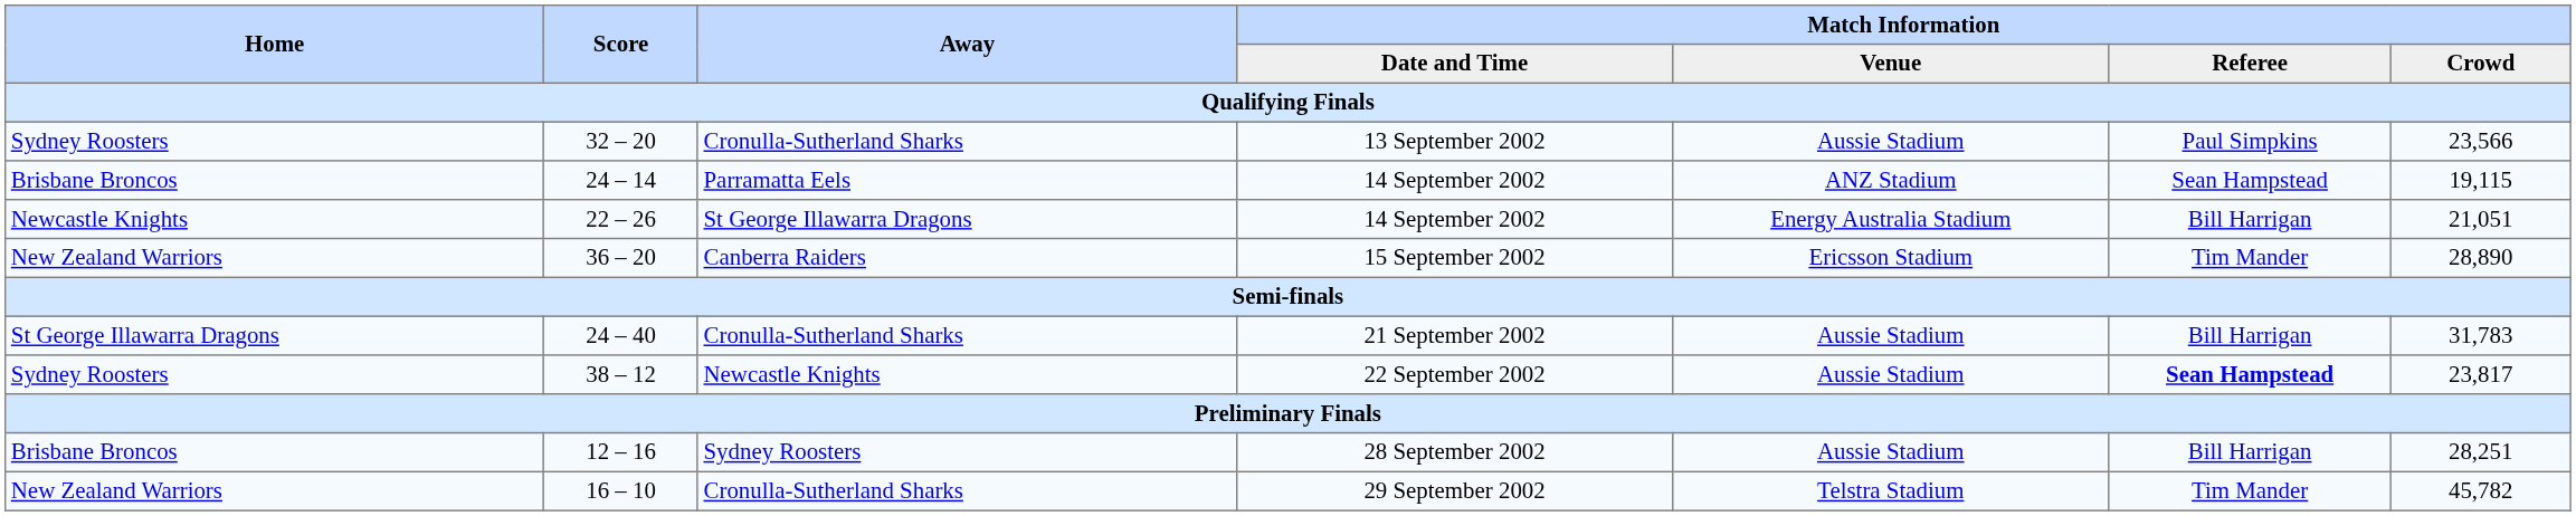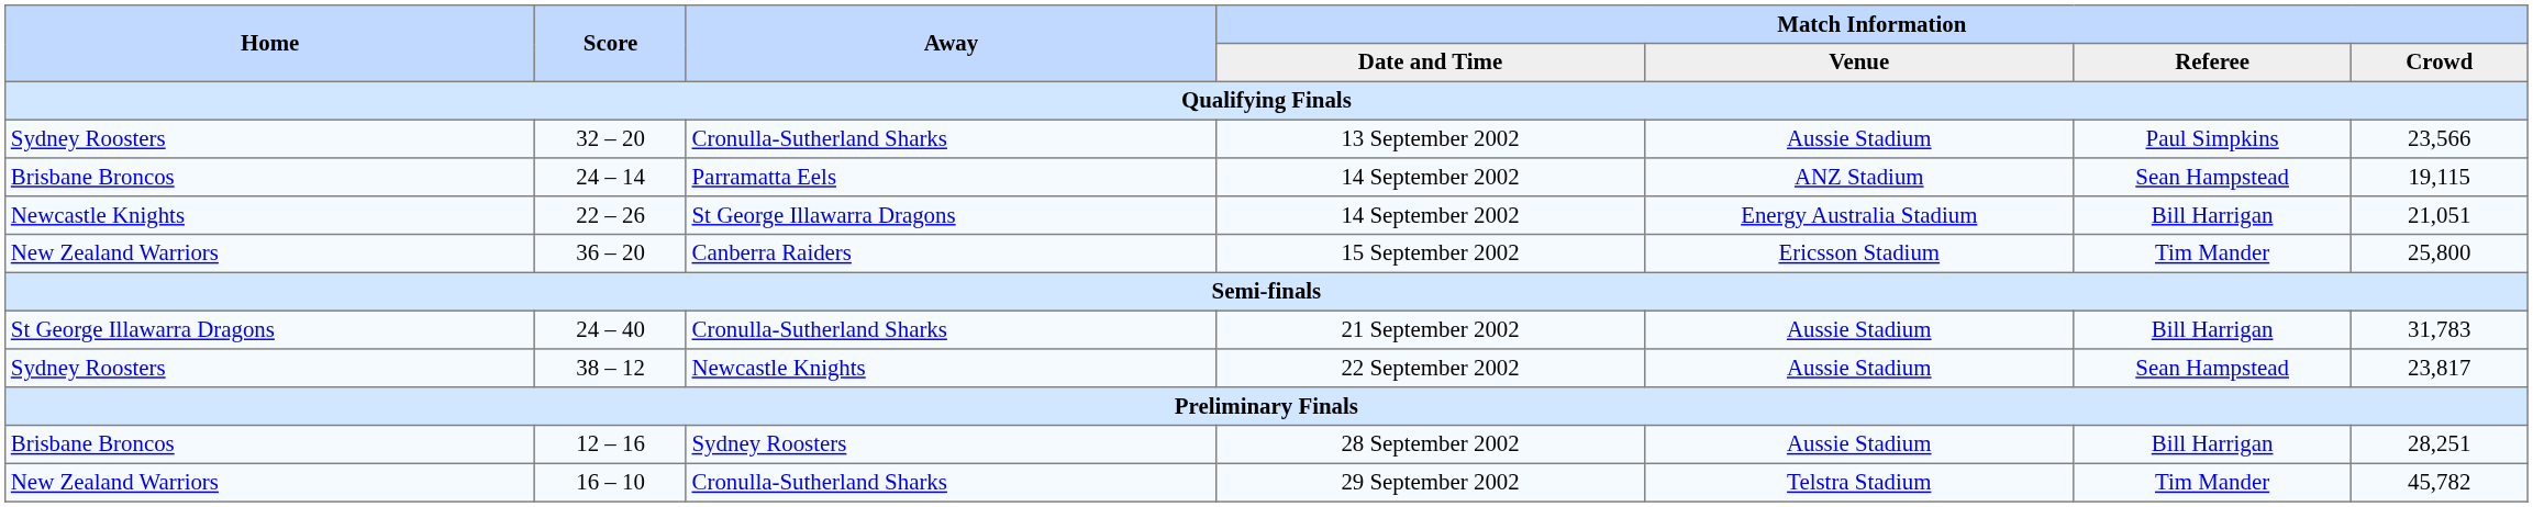15 September 2002 | Match Information / Crowd: 28,890 -> 25,800
22 September 2002 | Match Information / Referee: bold -> normal
